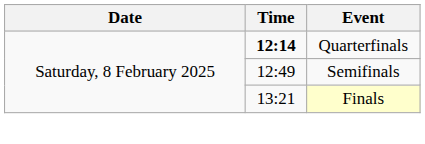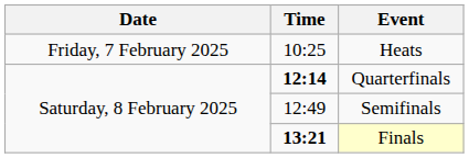+ row: Friday, 7 February 2025 | 10:25 | Heats
Finals | Time: normal -> bold
